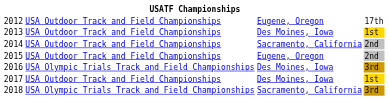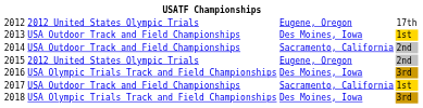2012 | column 2: USA Outdoor Track and Field Championships -> 2012 United States Olympic Trials
2015 | column 2: USA Outdoor Track and Field Championships -> 2012 United States Olympic Trials
2017 | column 3: Des Moines, Iowa -> Sacramento, California
2018 | column 3: Sacramento, California -> Des Moines, Iowa
